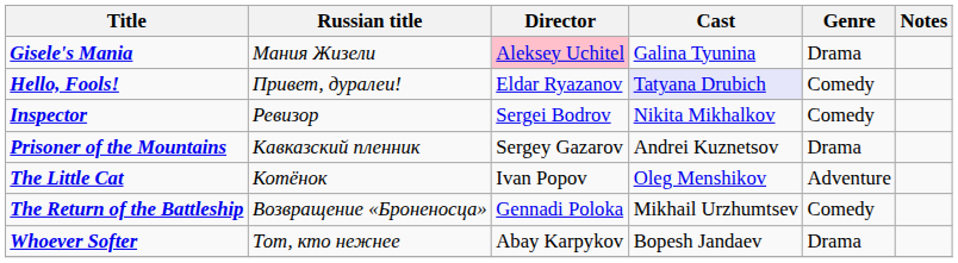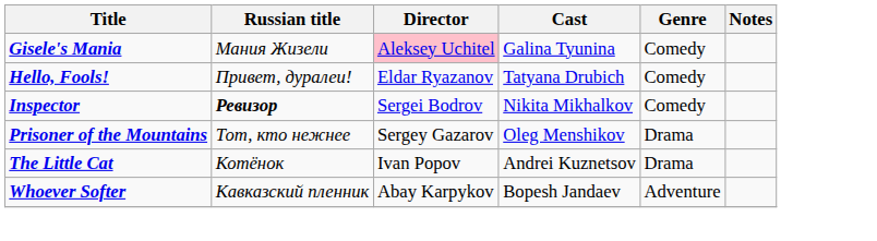Gisele's Mania | Genre: Drama -> Comedy
Hello, Fools! | Cast: lavender background -> no background
Inspector | Russian title: normal -> bold
Prisoner of the Mountains | Russian title: Кавказский пленник -> Тот, кто нежнее
Prisoner of the Mountains | Cast: Andrei Kuznetsov -> Oleg Menshikov
The Little Cat | Cast: Oleg Menshikov -> Andrei Kuznetsov
The Little Cat | Genre: Adventure -> Drama
- row: The Return of the Battleship | Возвращение «Броненосца» | Gennadi Poloka | Mikhail Urzhumtsev | Comedy
Whoever Softer | Russian title: Тот, кто нежнее -> Кавказский пленник
Whoever Softer | Genre: Drama -> Adventure
